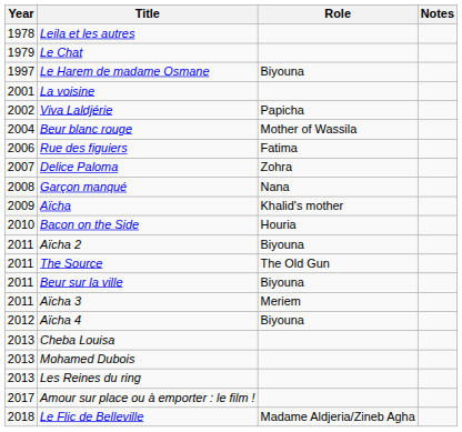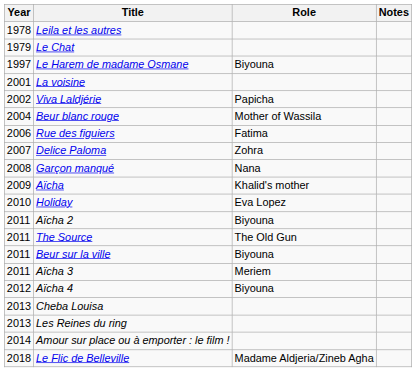- row: 2010 | Bacon on the Side | Houria
+ row: 2010 | Holiday | Eva Lopez
- row: 2013 | Mohamed Dubois
Amour sur place ou à emporter : le film ! | Year: 2017 -> 2014
